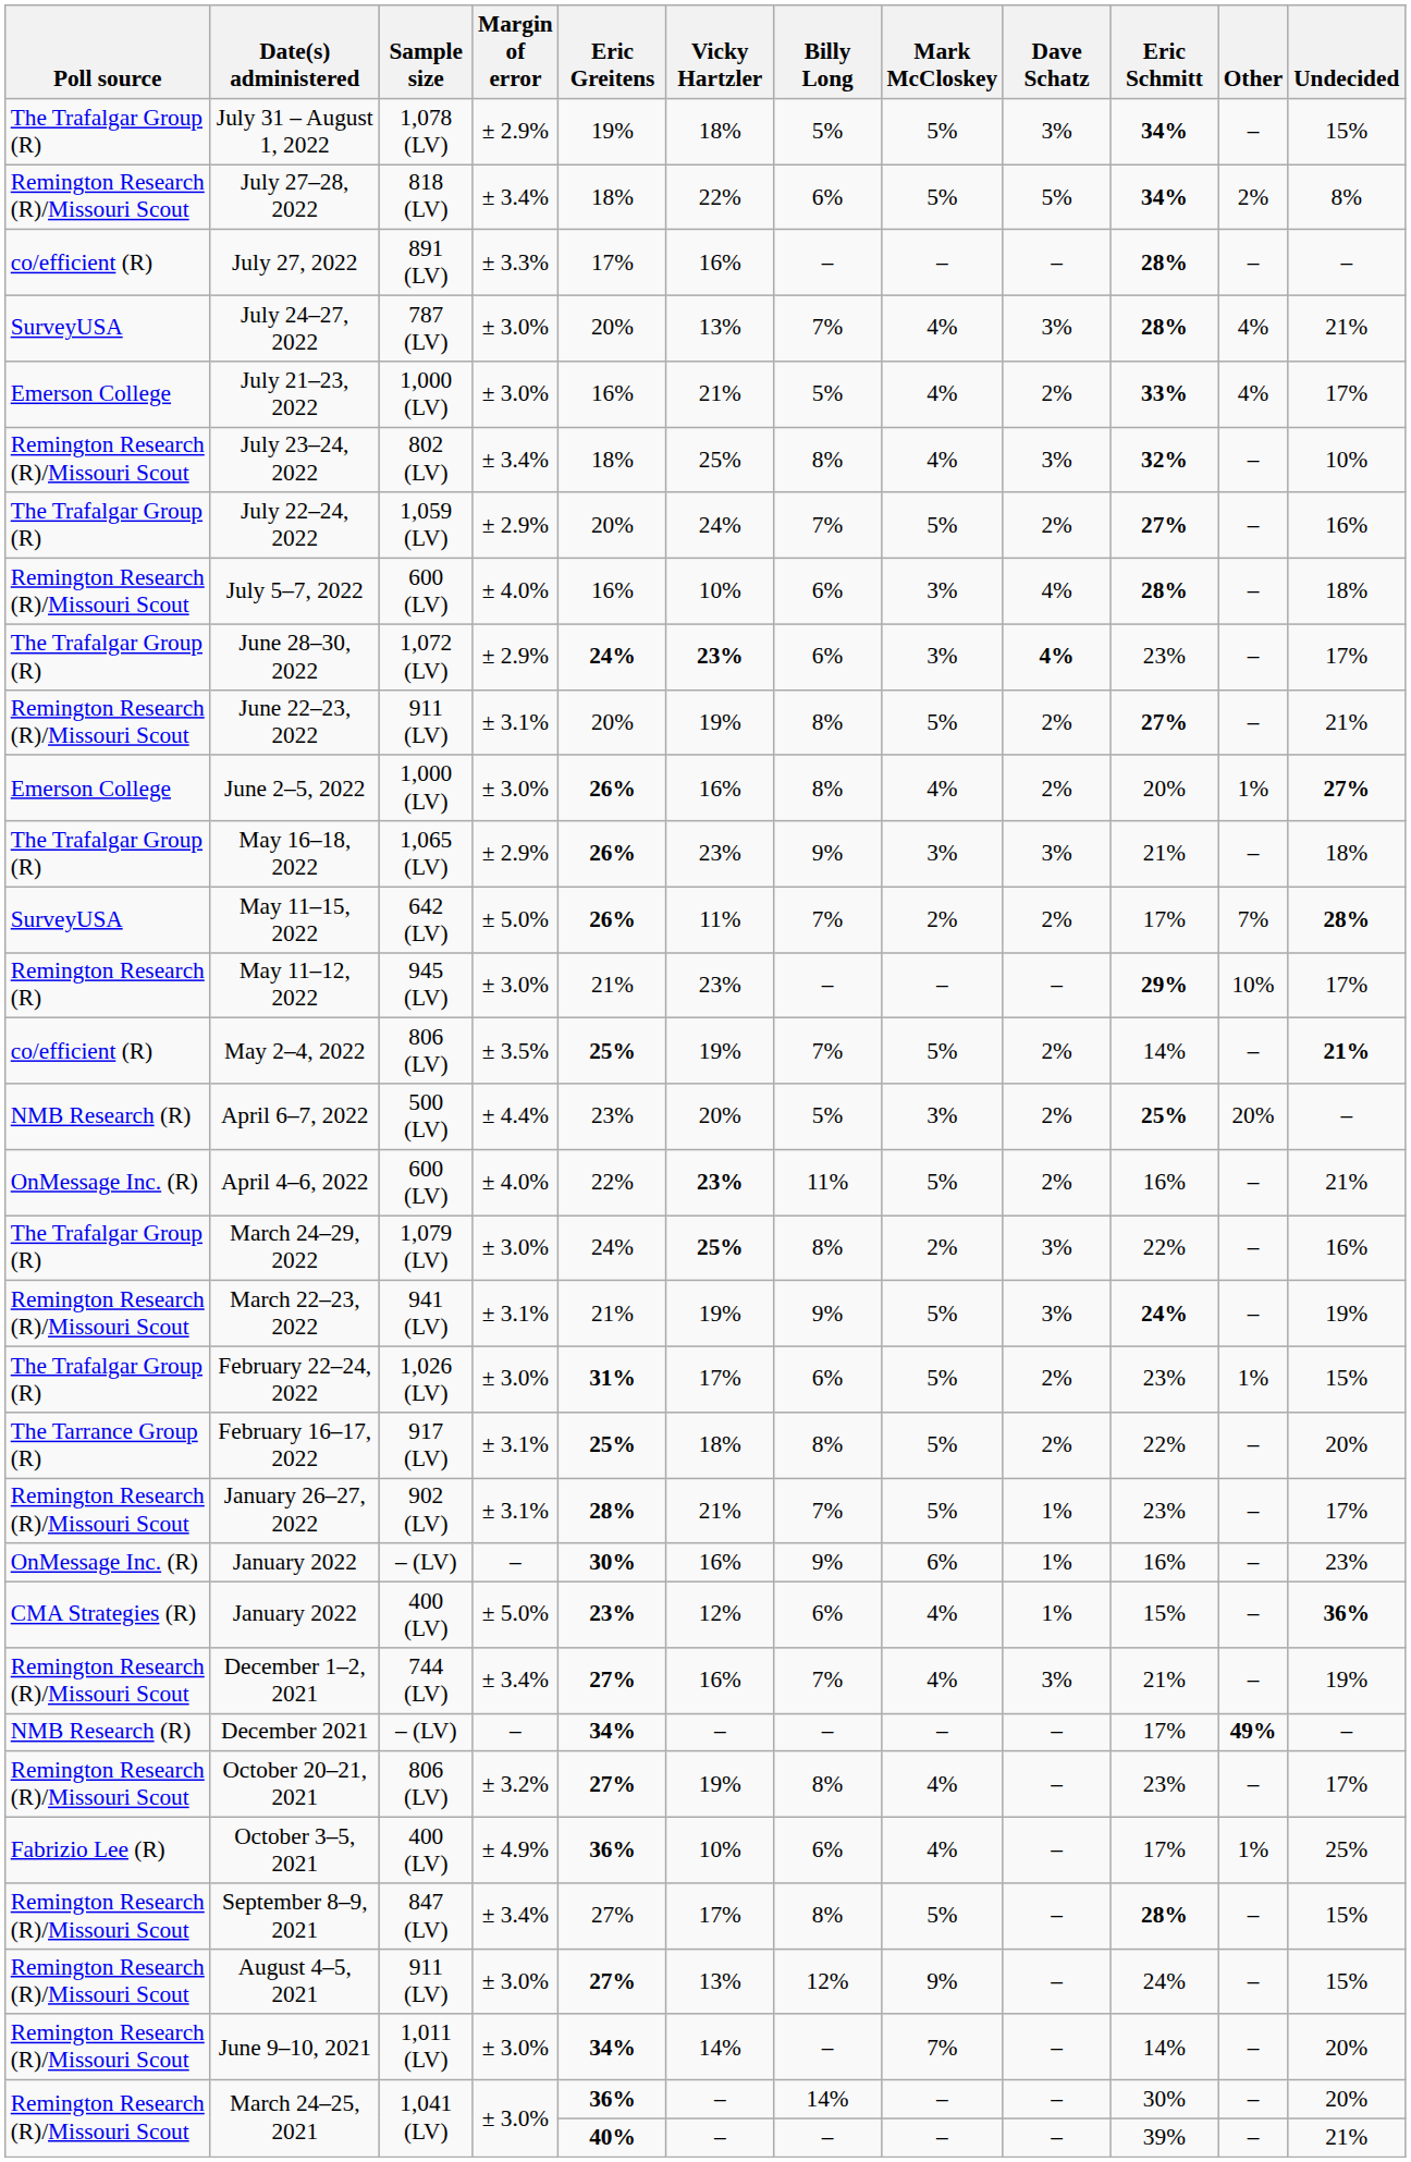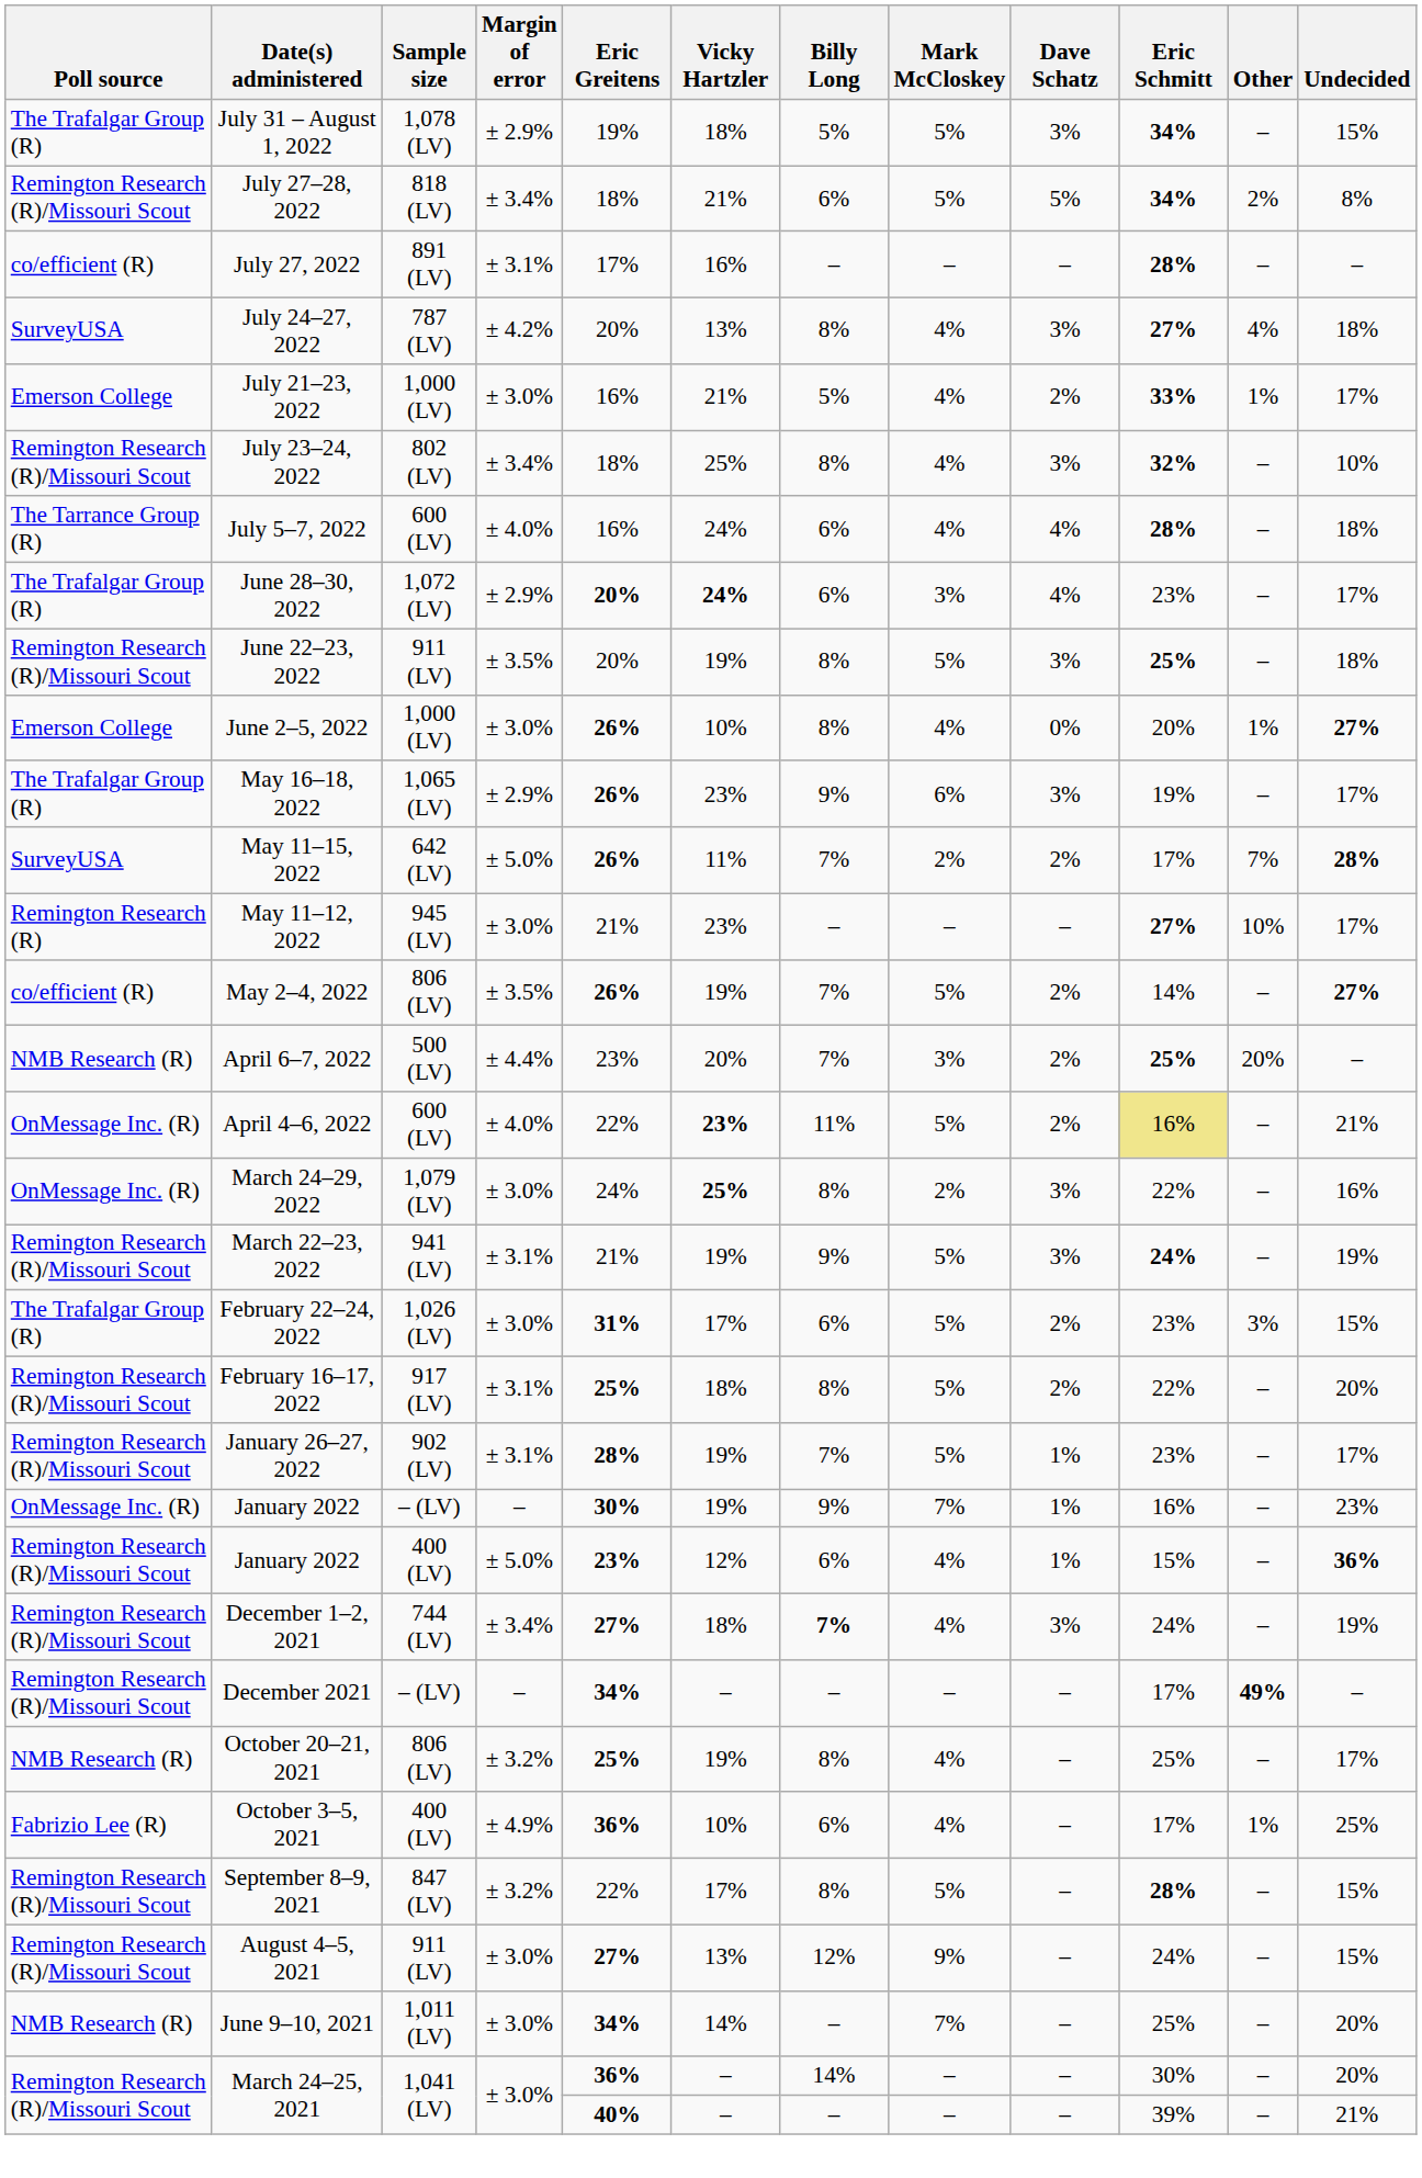July 27–28, 2022 | Vicky Hartzler: 22% -> 21%
July 27, 2022 | Margin of error: ± 3.3% -> ± 3.1%
July 24–27, 2022 | Margin of error: ± 3.0% -> ± 4.2%
July 24–27, 2022 | Billy Long: 7% -> 8%
July 24–27, 2022 | Eric Schmitt: 28% -> 27%
July 24–27, 2022 | Undecided: 21% -> 18%
July 21–23, 2022 | Other: 4% -> 1%
- row: The Trafalgar Group (R) | July 22–24, 2022 | 1,059 (LV) | ± 2.9% | 20% | 24% | 7% | 5% | 2% | 27% | – | 16%
July 5–7, 2022 | Poll source: Remington Research (R)/Missouri Scout -> The Tarrance Group (R)
July 5–7, 2022 | Vicky Hartzler: 10% -> 24%
July 5–7, 2022 | Mark McCloskey: 3% -> 4%
June 28–30, 2022 | Eric Greitens: 24% -> 20%
June 28–30, 2022 | Vicky Hartzler: 23% -> 24%
June 28–30, 2022 | Dave Schatz: bold -> normal
June 22–23, 2022 | Margin of error: ± 3.1% -> ± 3.5%
June 22–23, 2022 | Dave Schatz: 2% -> 3%
June 22–23, 2022 | Eric Schmitt: 27% -> 25%
June 22–23, 2022 | Undecided: 21% -> 18%
June 2–5, 2022 | Vicky Hartzler: 16% -> 10%
June 2–5, 2022 | Dave Schatz: 2% -> 0%
May 16–18, 2022 | Mark McCloskey: 3% -> 6%
May 16–18, 2022 | Eric Schmitt: 21% -> 19%
May 16–18, 2022 | Undecided: 18% -> 17%
May 11–12, 2022 | Eric Schmitt: 29% -> 27%
May 2–4, 2022 | Eric Greitens: 25% -> 26%
May 2–4, 2022 | Undecided: 21% -> 27%
April 6–7, 2022 | Billy Long: 5% -> 7%
April 4–6, 2022 | Eric Schmitt: no background -> khaki background
March 24–29, 2022 | Poll source: The Trafalgar Group (R) -> OnMessage Inc. (R)
February 22–24, 2022 | Other: 1% -> 3%
February 16–17, 2022 | Poll source: The Tarrance Group (R) -> Remington Research (R)/Missouri Scout
January 26–27, 2022 | Vicky Hartzler: 21% -> 19%
January 2022 / – (LV) | Vicky Hartzler: 16% -> 19%
January 2022 / – (LV) | Mark McCloskey: 6% -> 7%
January 2022 / 400 (LV) | Poll source: CMA Strategies (R) -> Remington Research (R)/Missouri Scout
December 1–2, 2021 | Vicky Hartzler: 16% -> 18%
December 1–2, 2021 | Billy Long: normal -> bold
December 1–2, 2021 | Eric Schmitt: 21% -> 24%
December 2021 | Poll source: NMB Research (R) -> Remington Research (R)/Missouri Scout
October 20–21, 2021 | Poll source: Remington Research (R)/Missouri Scout -> NMB Research (R)
October 20–21, 2021 | Eric Greitens: 27% -> 25%
October 20–21, 2021 | Eric Schmitt: 23% -> 25%
September 8–9, 2021 | Margin of error: ± 3.4% -> ± 3.2%
September 8–9, 2021 | Eric Greitens: 27% -> 22%
June 9–10, 2021 | Poll source: Remington Research (R)/Missouri Scout -> NMB Research (R)
June 9–10, 2021 | Eric Schmitt: 14% -> 25%
